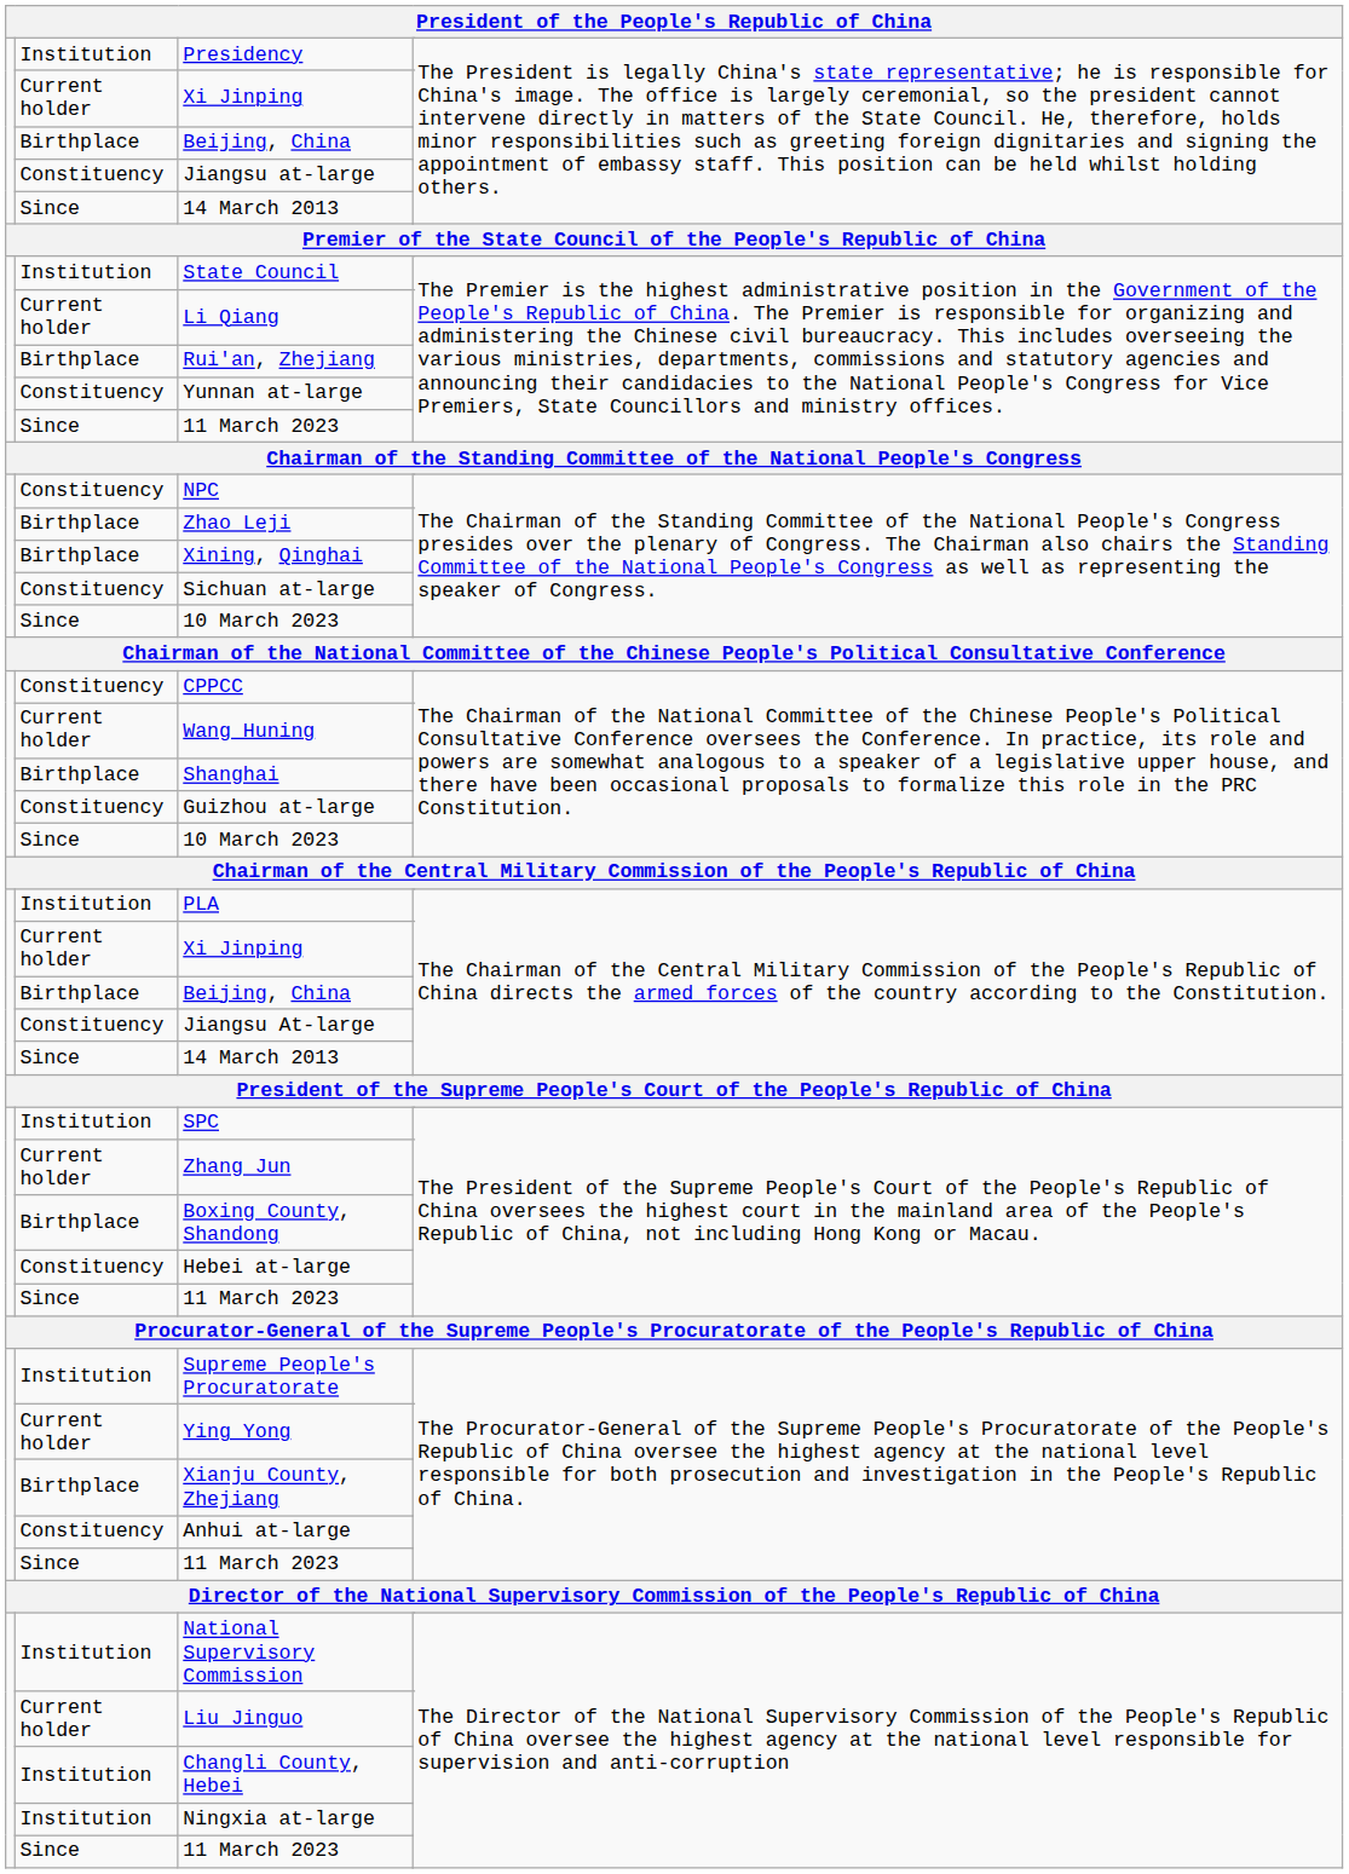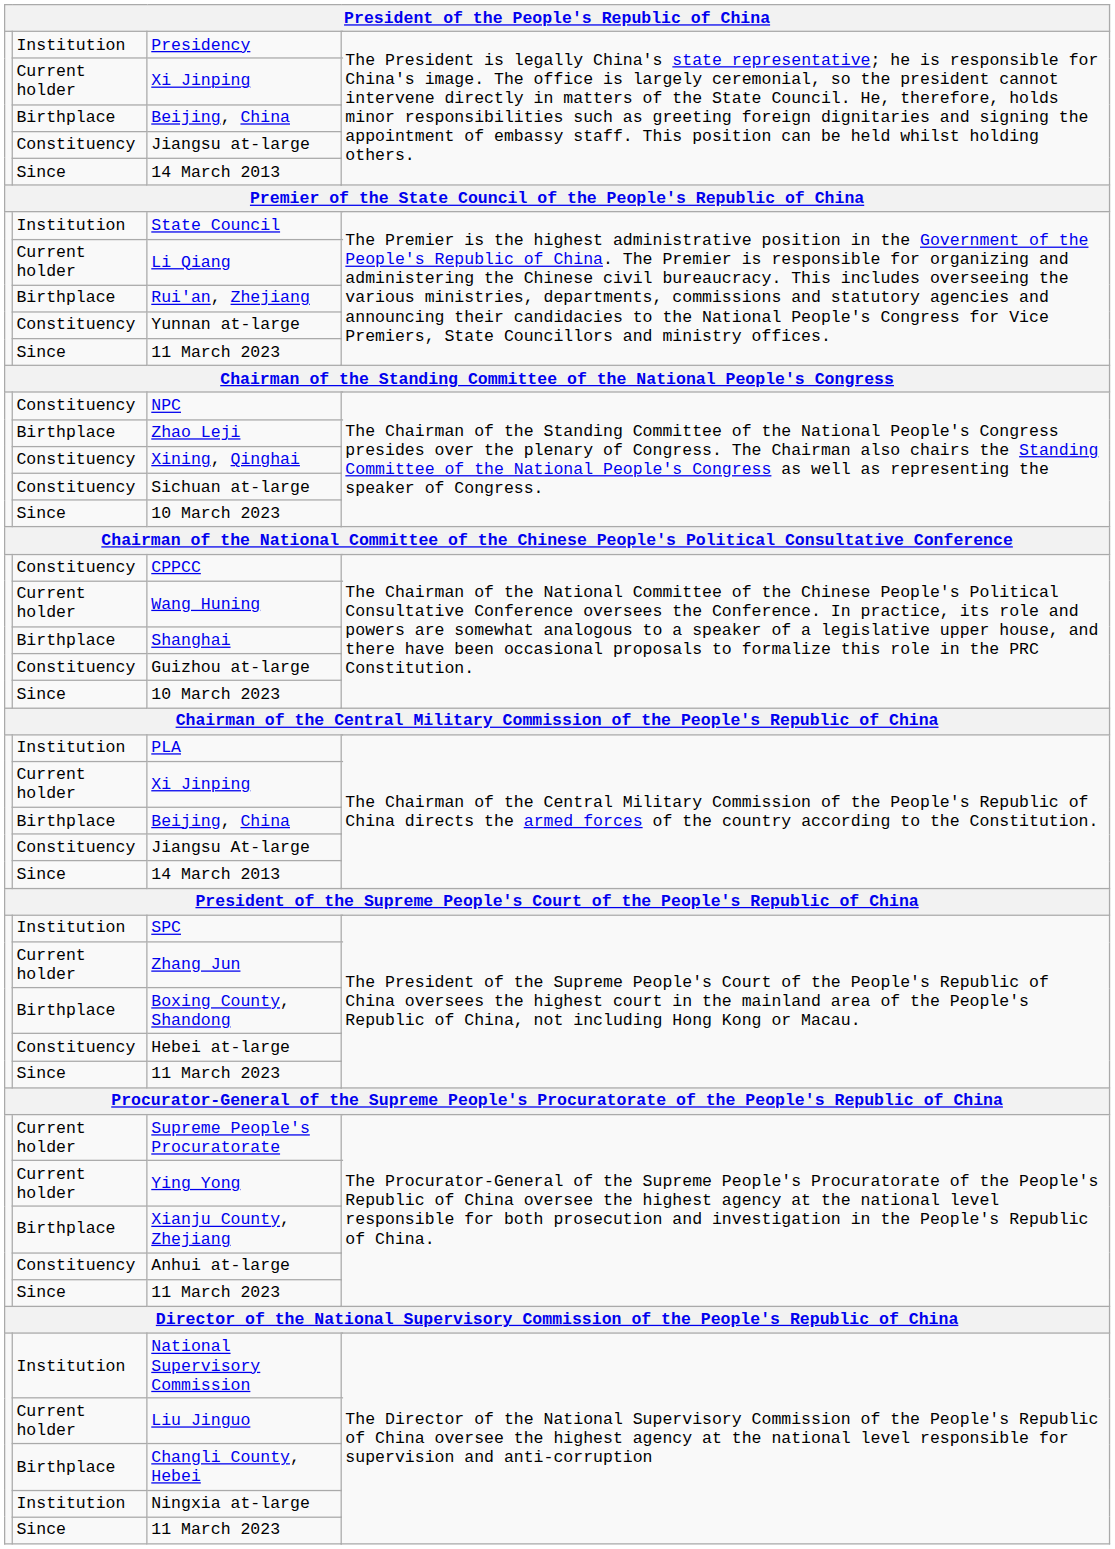Xining, Qinghai | column 2: Birthplace -> Constituency
Supreme People's Procuratorate | column 2: Institution -> Current holder
Changli County, Hebei | column 2: Institution -> Birthplace
